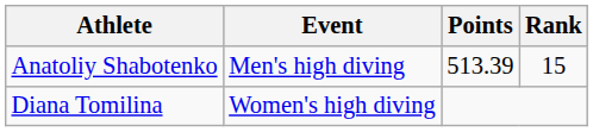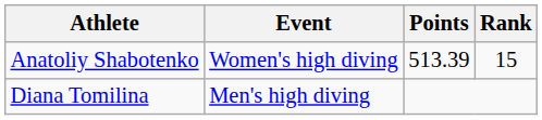Anatoliy Shabotenko | Event: Men's high diving -> Women's high diving
Diana Tomilina | Event: Women's high diving -> Men's high diving
